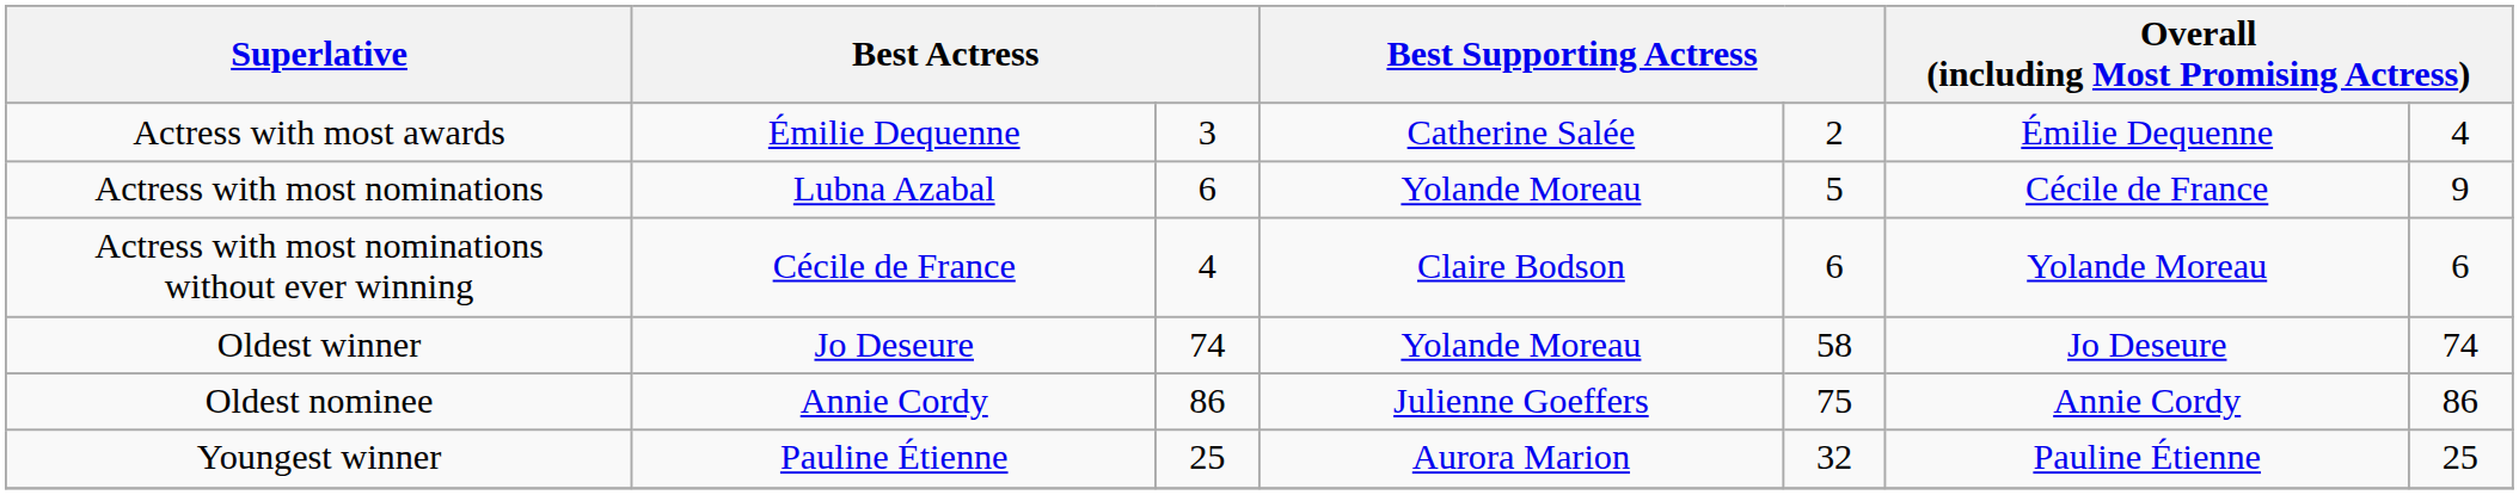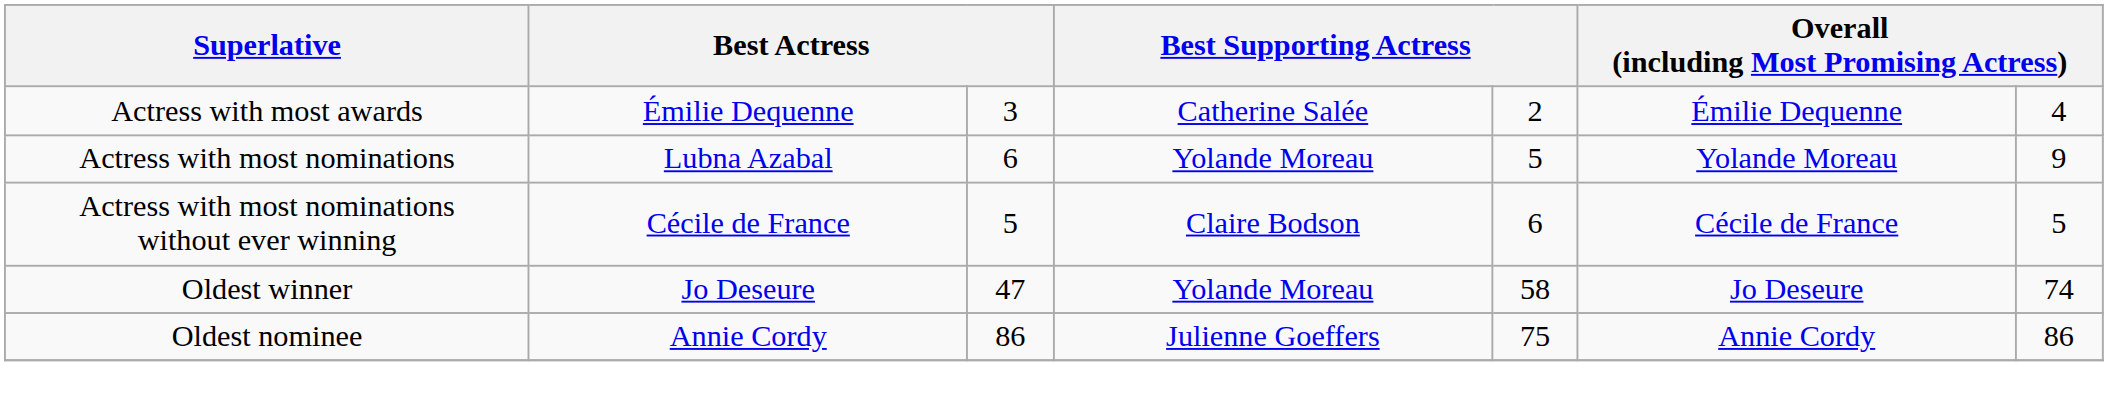Actress with most nominations | column 6: Cécile de France -> Yolande Moreau
Actress with most nominations without ever winning | column 3: 4 -> 5
Actress with most nominations without ever winning | column 6: Yolande Moreau -> Cécile de France
Actress with most nominations without ever winning | column 7: 6 -> 5
Oldest winner | column 3: 74 -> 47
- row: Youngest winner | Pauline Étienne | 25 | Aurora Marion | 32 | Pauline Étienne | 25
